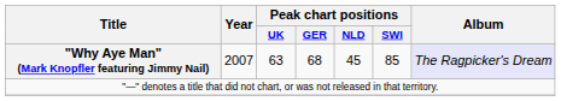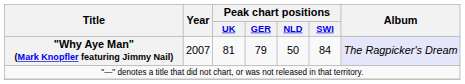"Why Aye Man" (Mark Knopfler featuring Jimmy Nail) | Peak chart positions / UK: 63 -> 81
"Why Aye Man" (Mark Knopfler featuring Jimmy Nail) | Peak chart positions / GER: 68 -> 79
"Why Aye Man" (Mark Knopfler featuring Jimmy Nail) | Peak chart positions / NLD: 45 -> 50
"Why Aye Man" (Mark Knopfler featuring Jimmy Nail) | Peak chart positions / SWI: 85 -> 84
